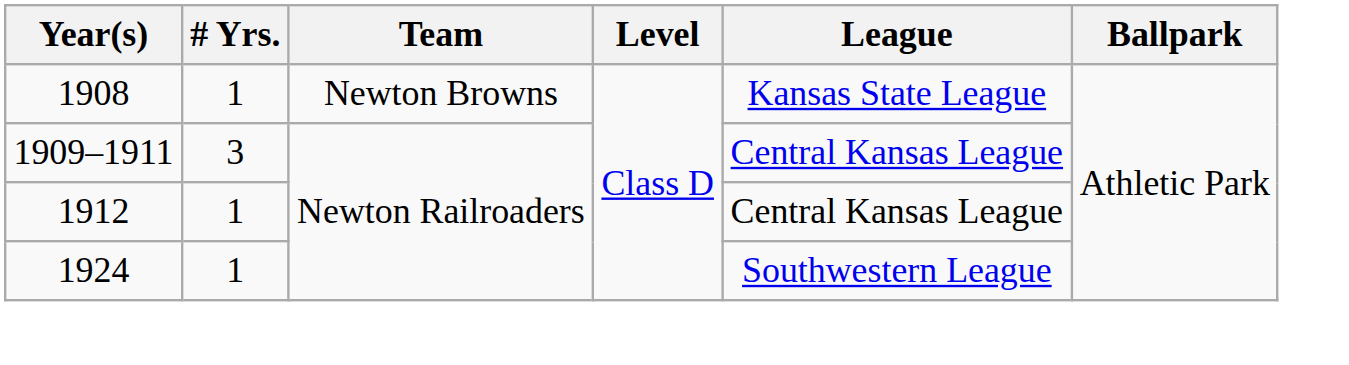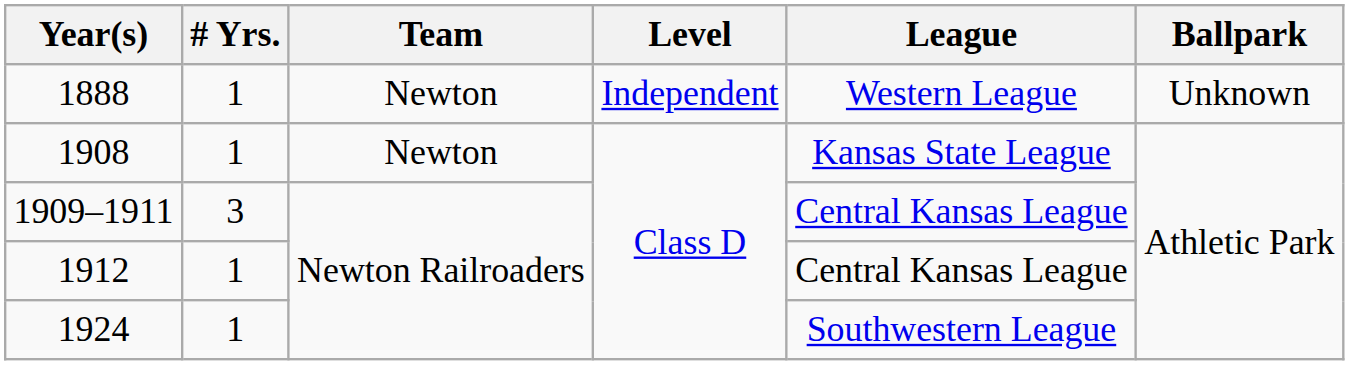+ row: 1888 | 1 | Newton | Independent | Western League | Unknown
1908 | Team: Newton Browns -> Newton
